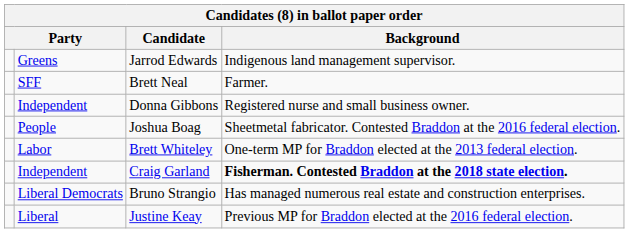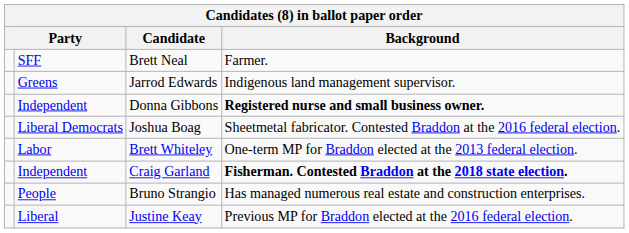rows swapped: Jarrod Edwards <-> Brett Neal
Donna Gibbons | Background: normal -> bold
Joshua Boag | column 2: People -> Liberal Democrats
Bruno Strangio | column 2: Liberal Democrats -> People
